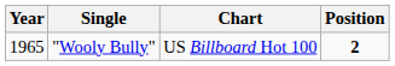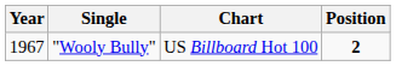"Wooly Bully" | Year: 1965 -> 1967
